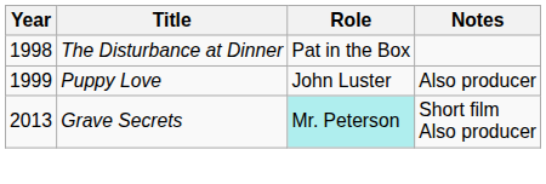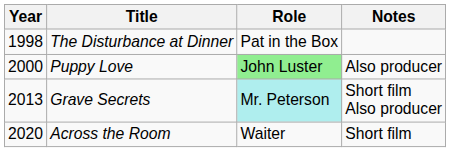Puppy Love | Year: 1999 -> 2000
Puppy Love | Role: no background -> lightgreen background
+ row: 2020 | Across the Room | Waiter | Short film
